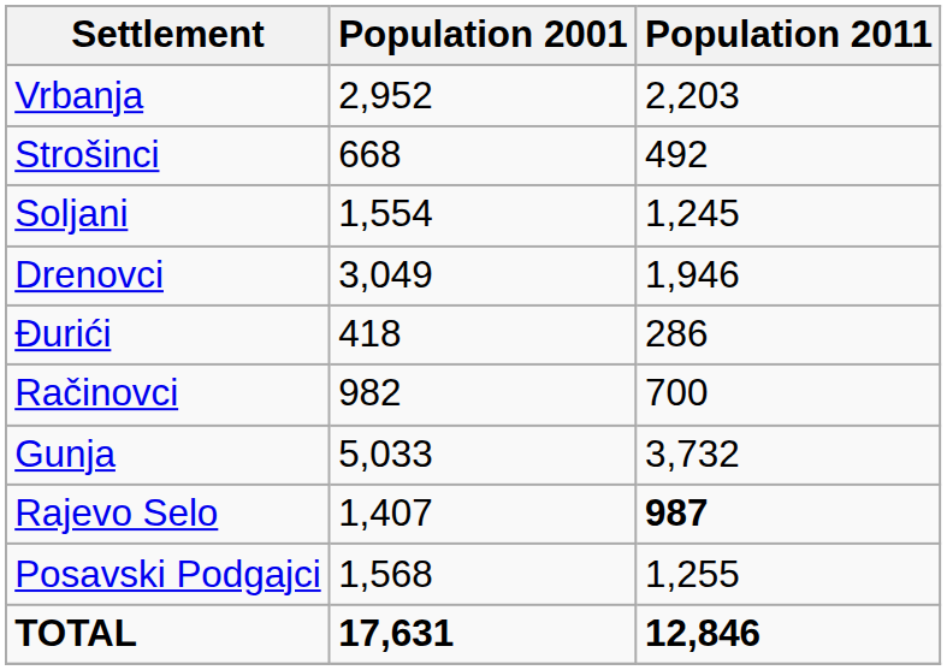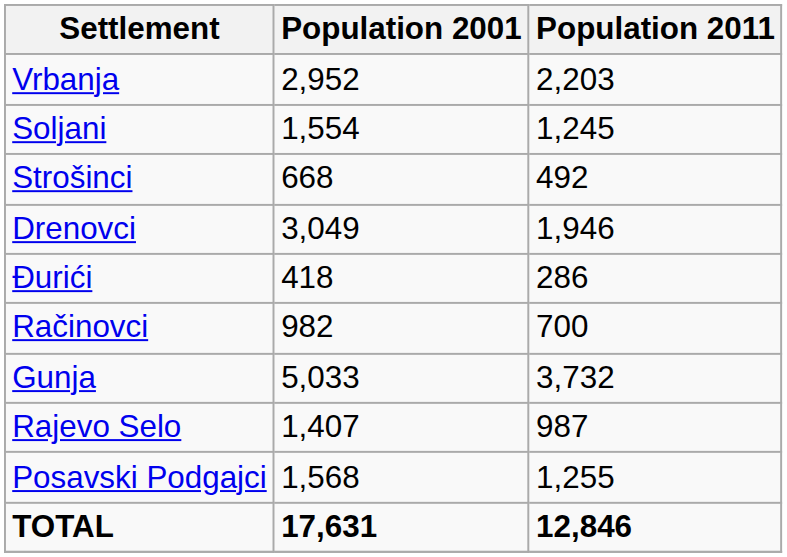rows swapped: Soljani <-> Strošinci
Rajevo Selo | Population 2011: bold -> normal
